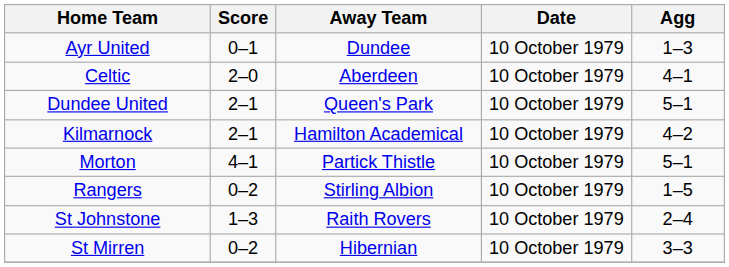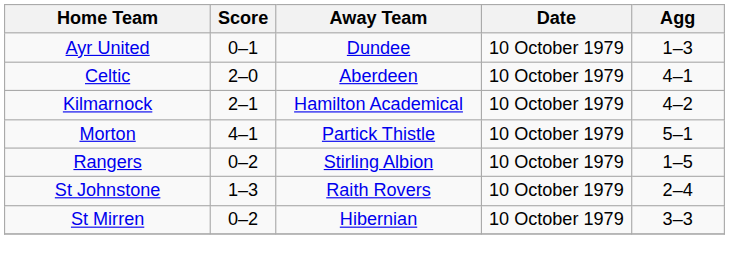- row: Dundee United | 2–1 | Queen's Park | 10 October 1979 | 5–1
